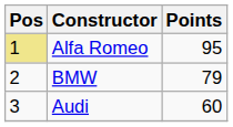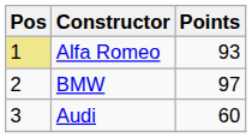Alfa Romeo | Points: 95 -> 93
BMW | Points: 79 -> 97
